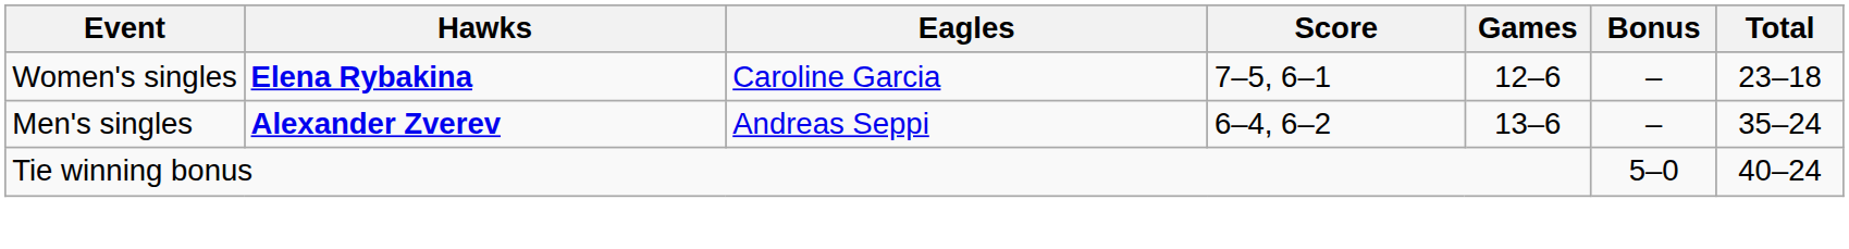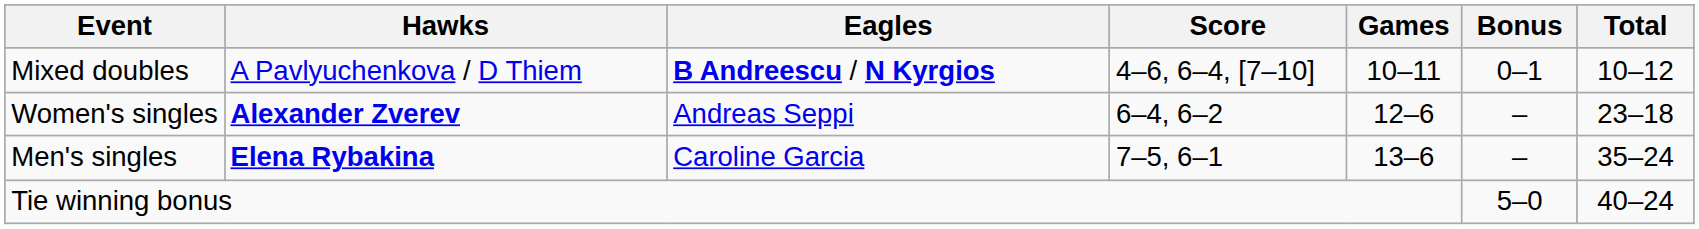+ row: Mixed doubles | A Pavlyuchenkova / D Thiem | B Andreescu / N Kyrgios | 4–6, 6–4, [7–10] | 10–11 | 0–1 | 10–12
Women's singles | Hawks: Elena Rybakina -> Alexander Zverev
Women's singles | Eagles: Caroline Garcia -> Andreas Seppi
Women's singles | Score: 7–5, 6–1 -> 6–4, 6–2
Men's singles | Hawks: Alexander Zverev -> Elena Rybakina
Men's singles | Eagles: Andreas Seppi -> Caroline Garcia
Men's singles | Score: 6–4, 6–2 -> 7–5, 6–1
